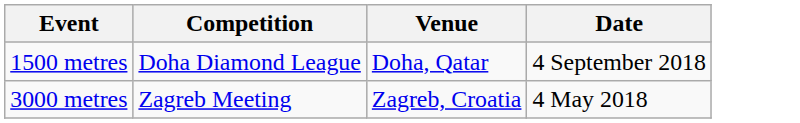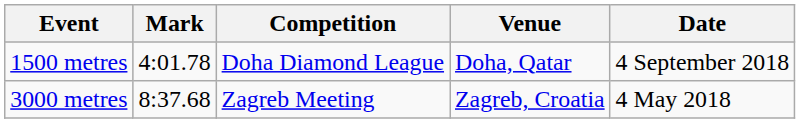+ column: Mark | 4:01.78 | 8:37.68
